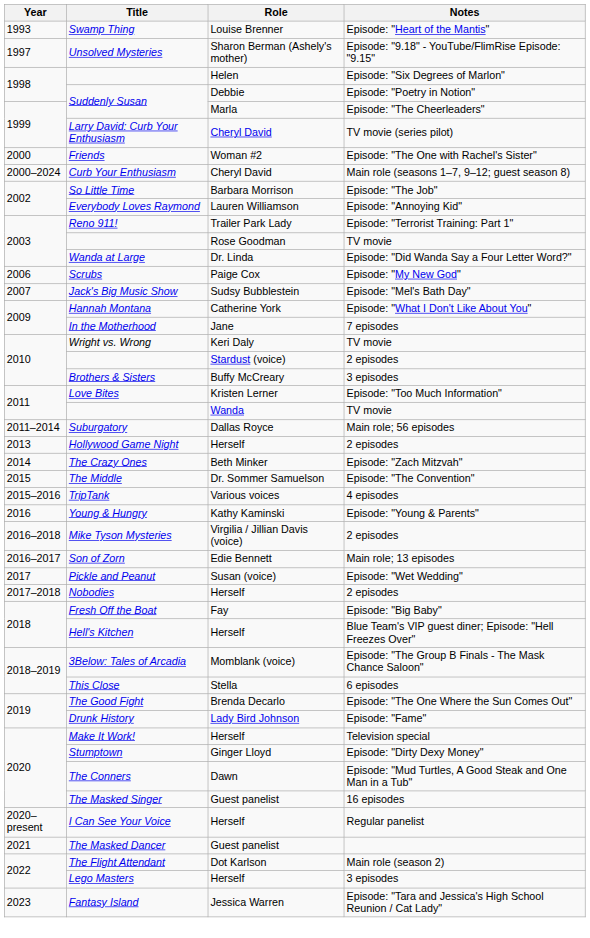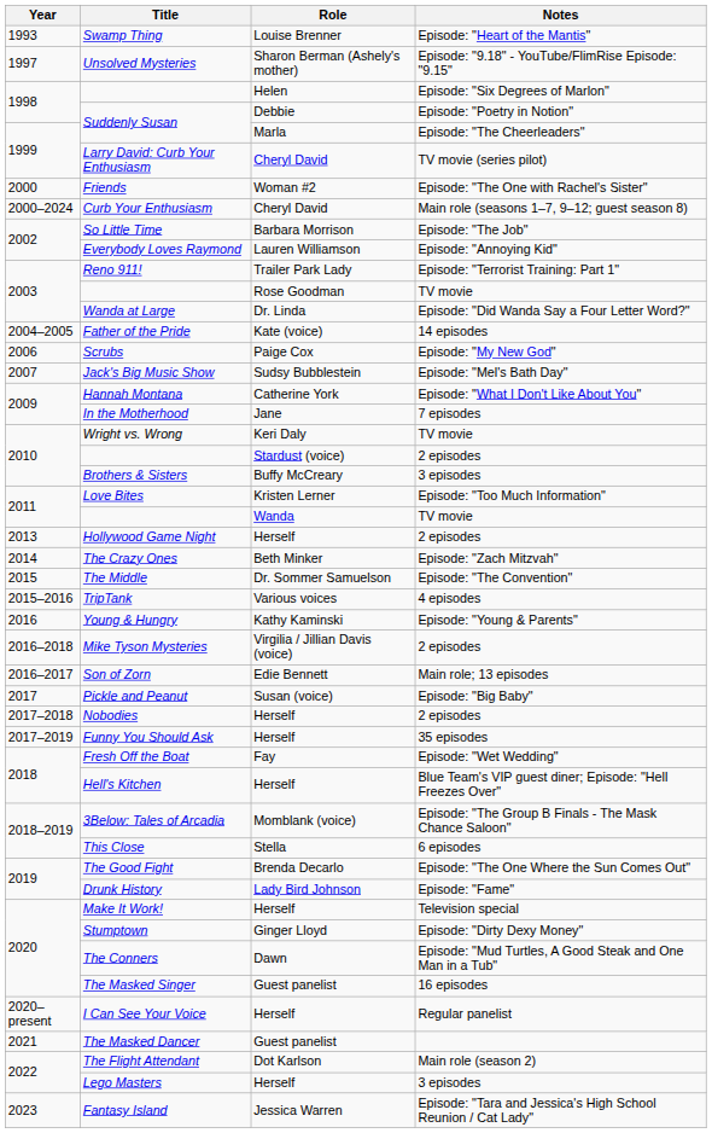+ row: 2004–2005 | Father of the Pride | Kate (voice) | 14 episodes
- row: 2011–2014 | Suburgatory | Dallas Royce | Main role; 56 episodes
Pickle and Peanut | Notes: Episode: "Wet Wedding" -> Episode: "Big Baby"
+ row: 2017–2019 | Funny You Should Ask | Herself | 35 episodes
Fresh Off the Boat | Notes: Episode: "Big Baby" -> Episode: "Wet Wedding"
